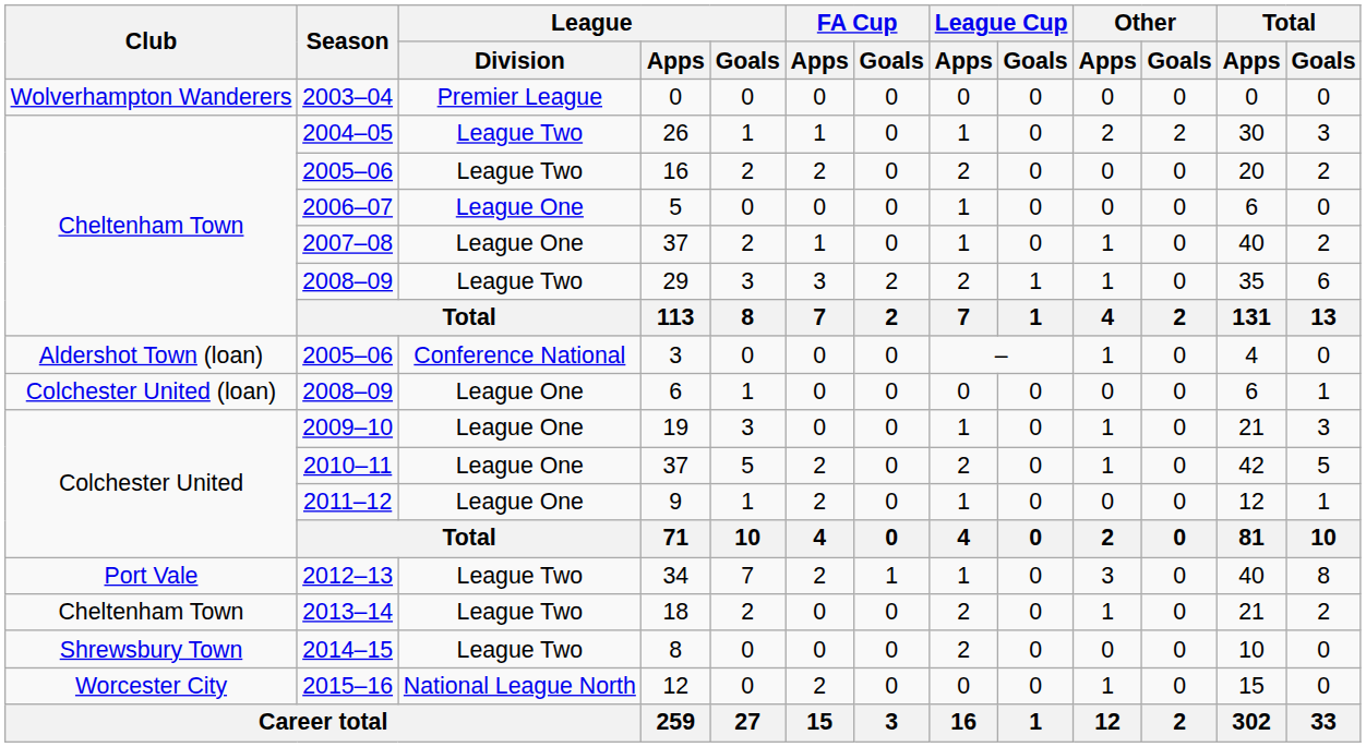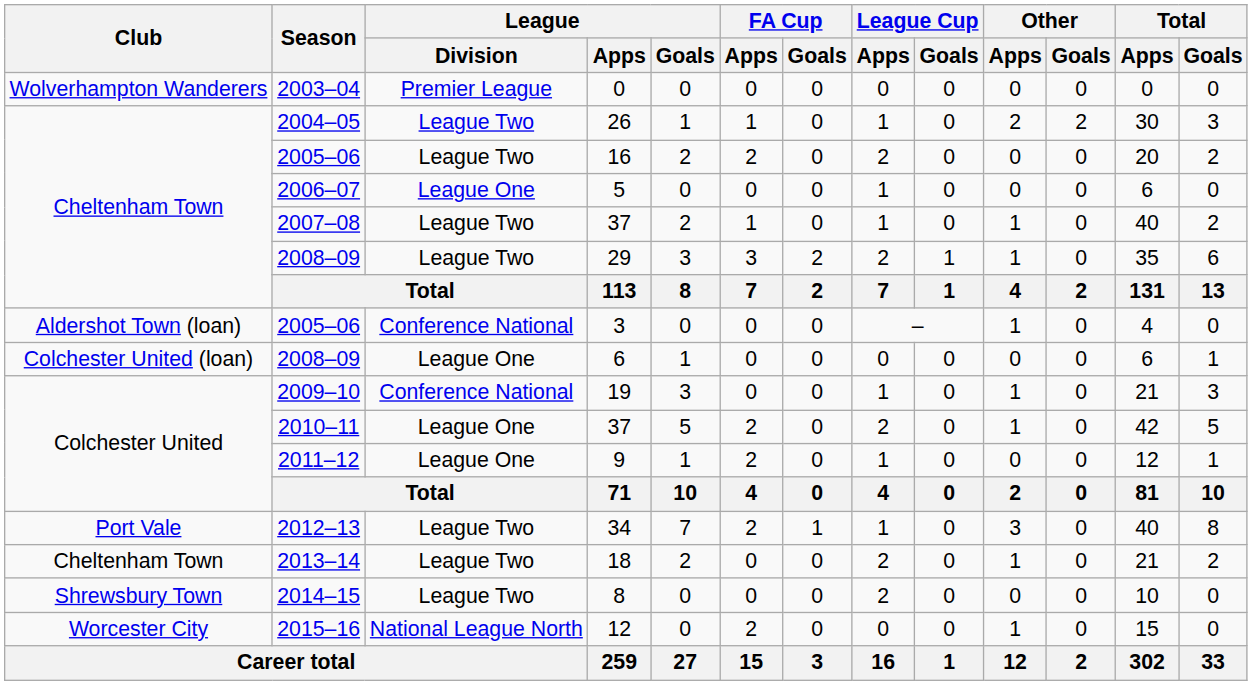2007–08 / 37 | League / Division: League One -> League Two
19 | League / Division: League One -> Conference National
